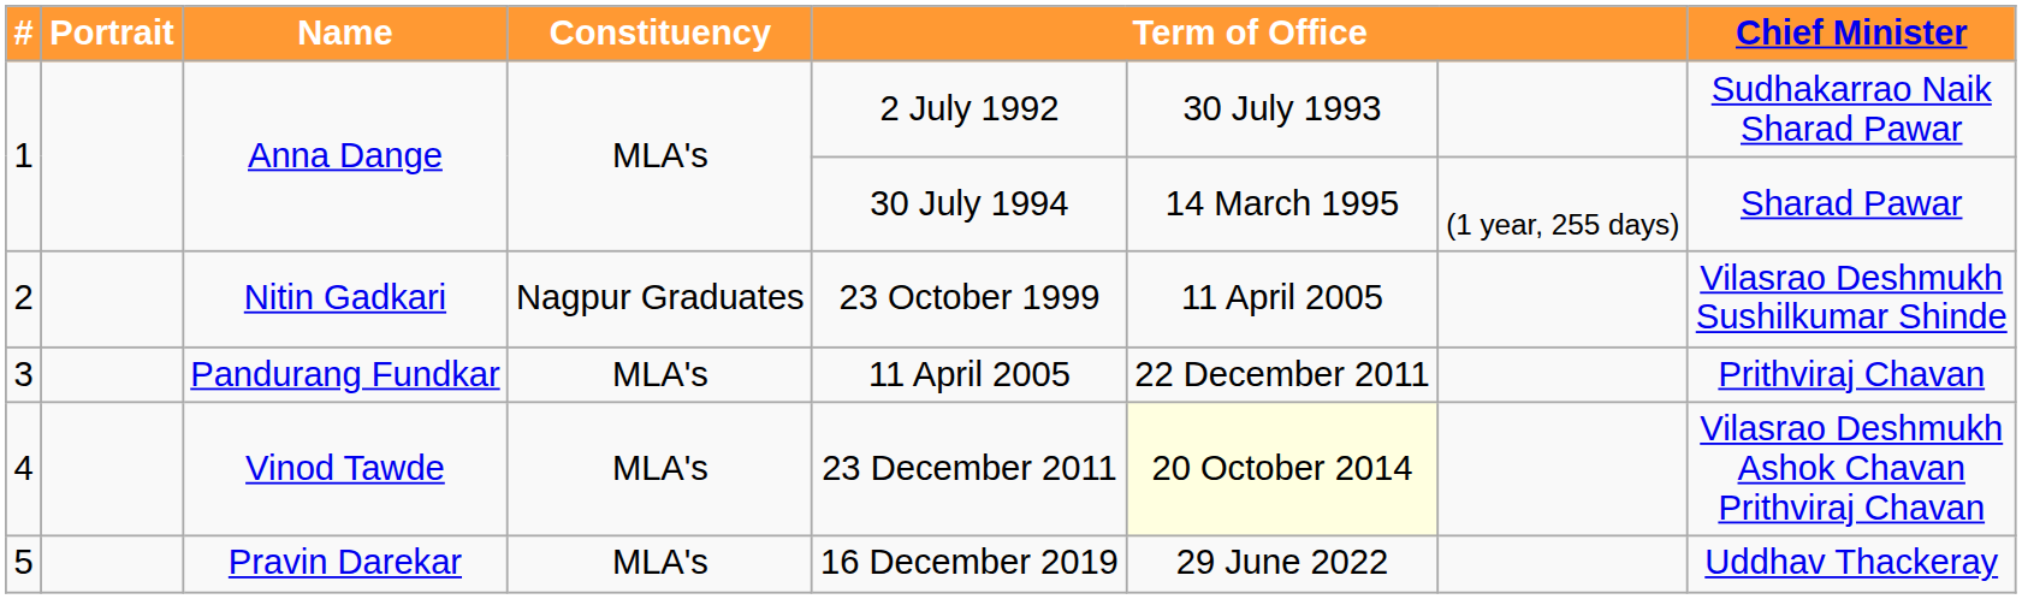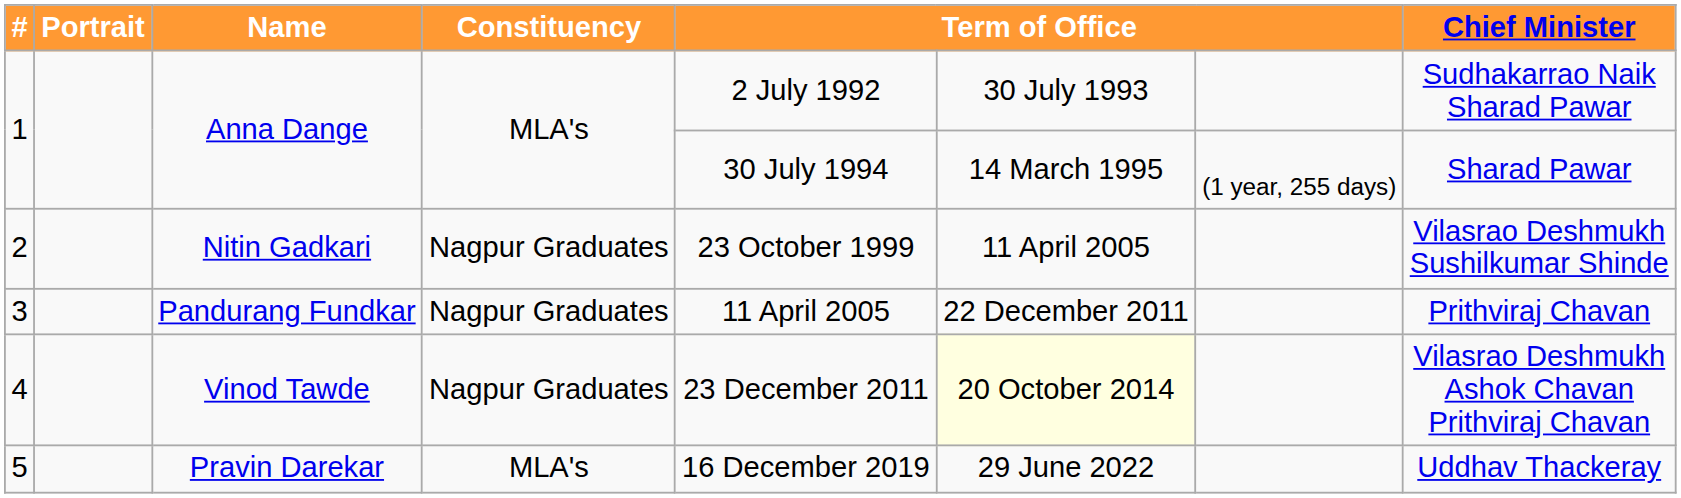3 | Constituency: MLA's -> Nagpur Graduates
4 | Constituency: MLA's -> Nagpur Graduates
